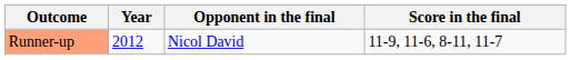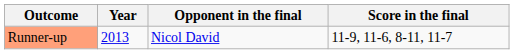Runner-up | Year: 2012 -> 2013
